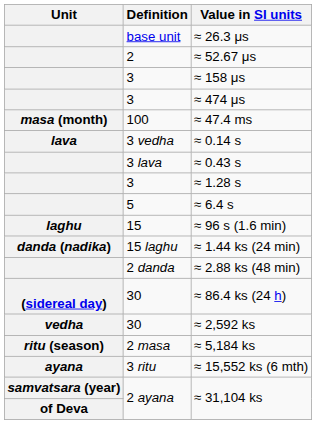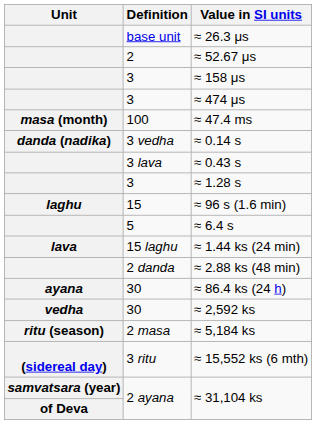≈ 0.14 s | Unit: lava -> danda (nadika)
rows swapped: ≈ 6.4 s <-> ≈ 96 s (1.6 min)
≈ 1.44 ks (24 min) | Unit: danda (nadika) -> lava
≈ 86.4 ks (24 h) | Unit: (sidereal day) -> ayana
≈ 15,552 ks (6 mth) | Unit: ayana -> (sidereal day)
